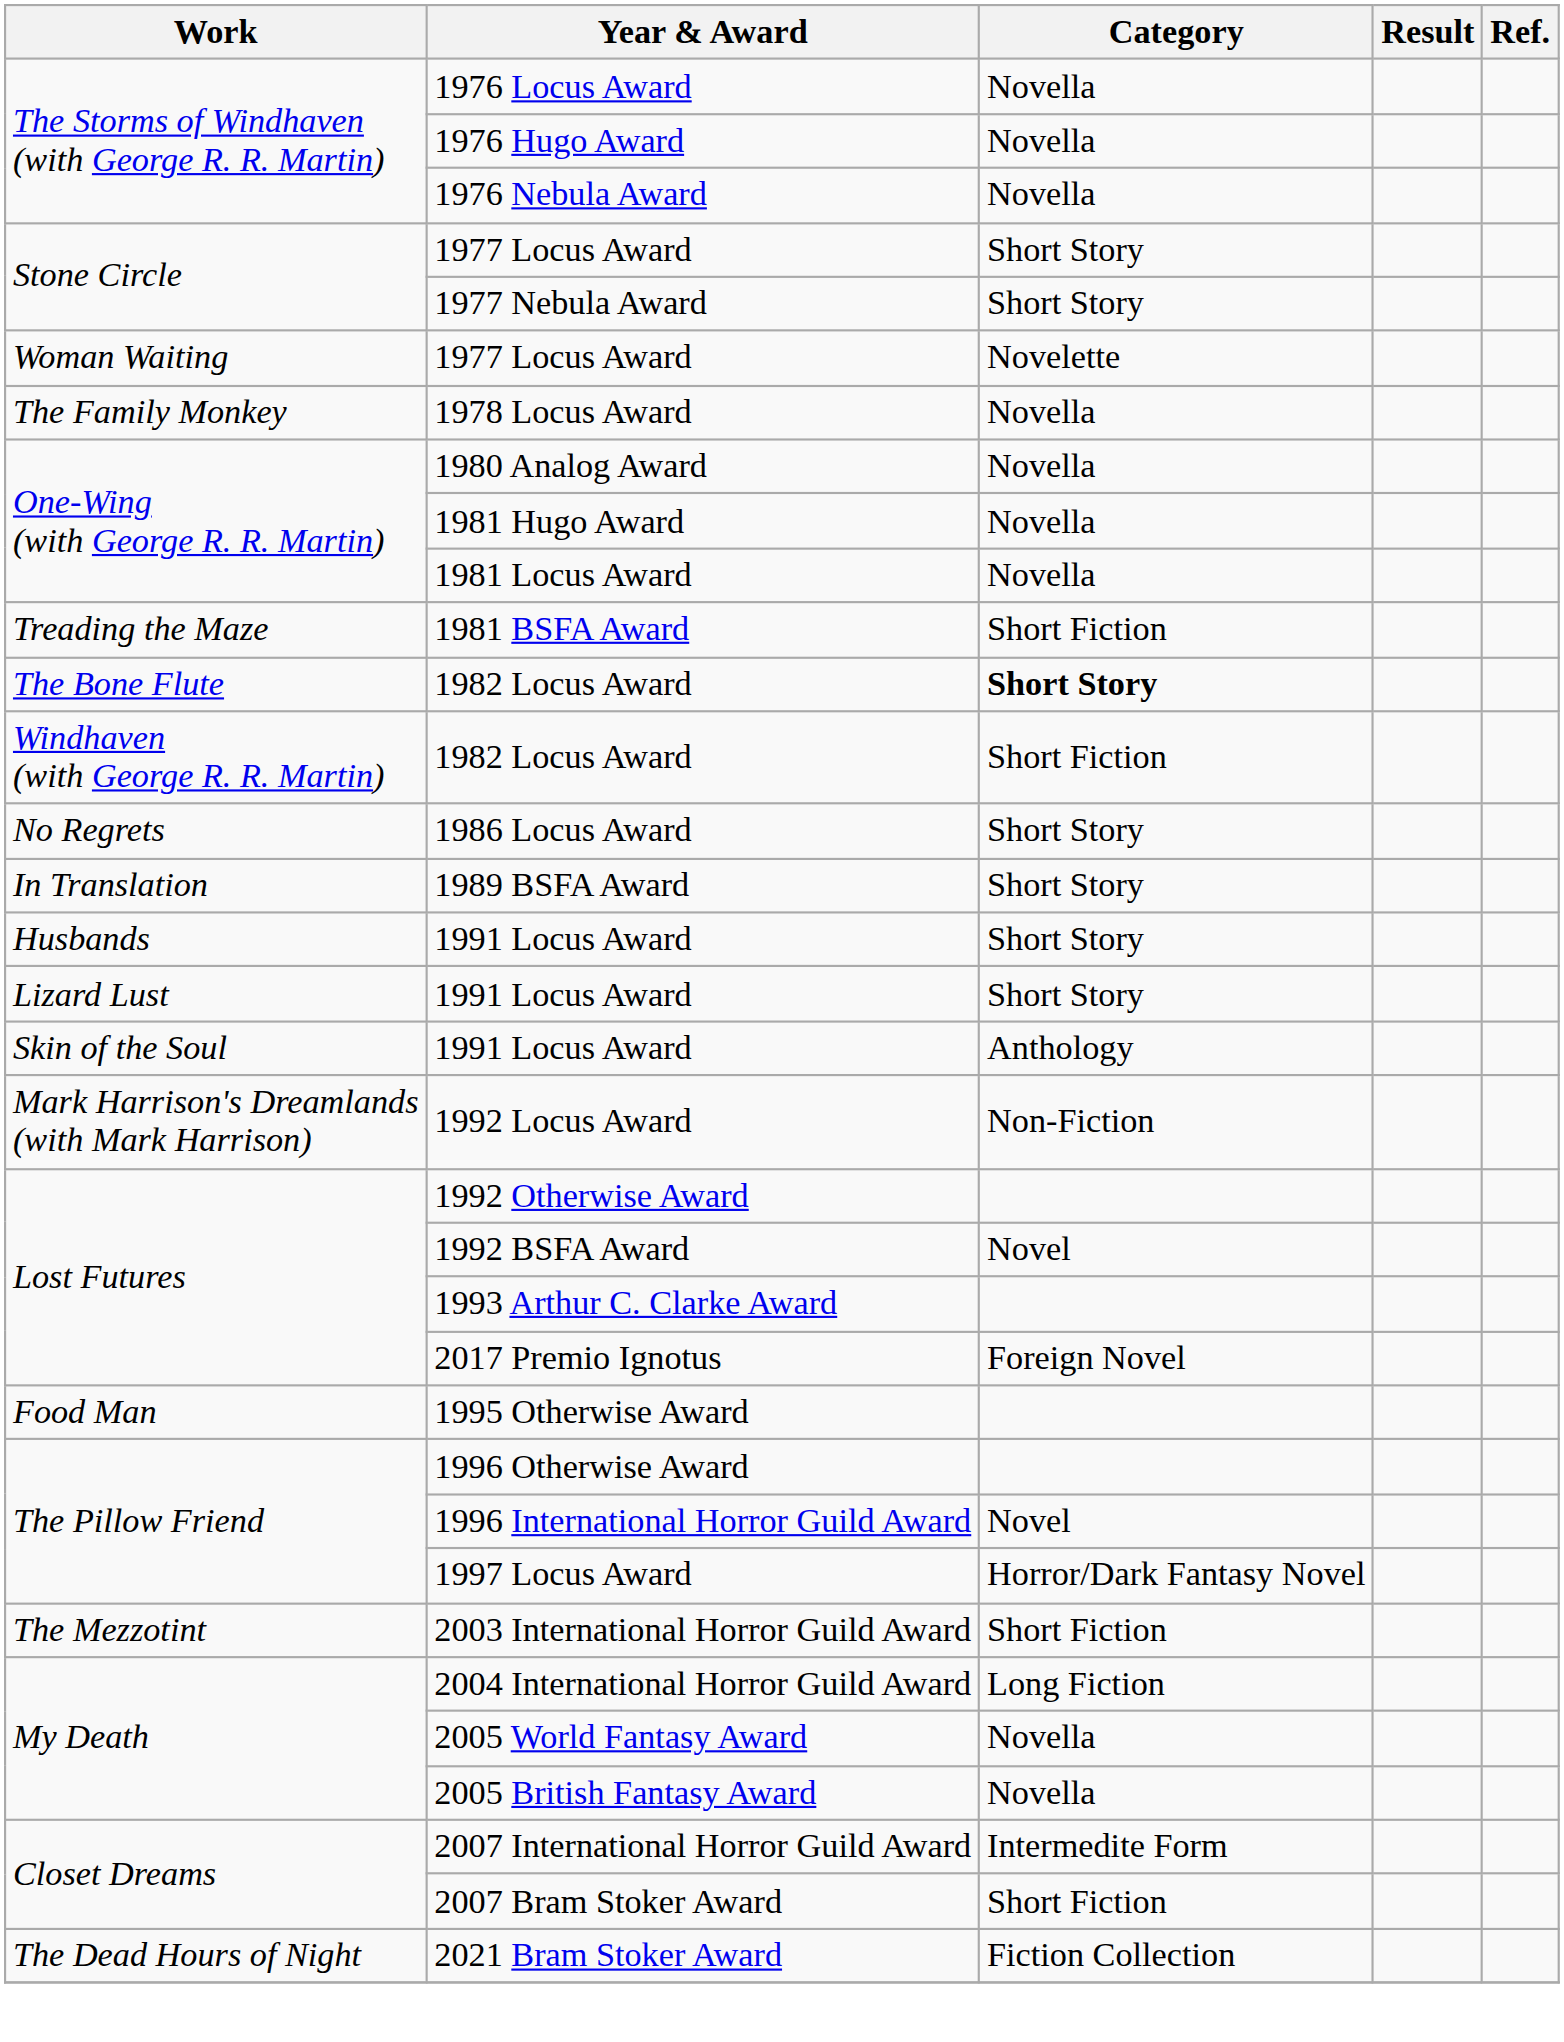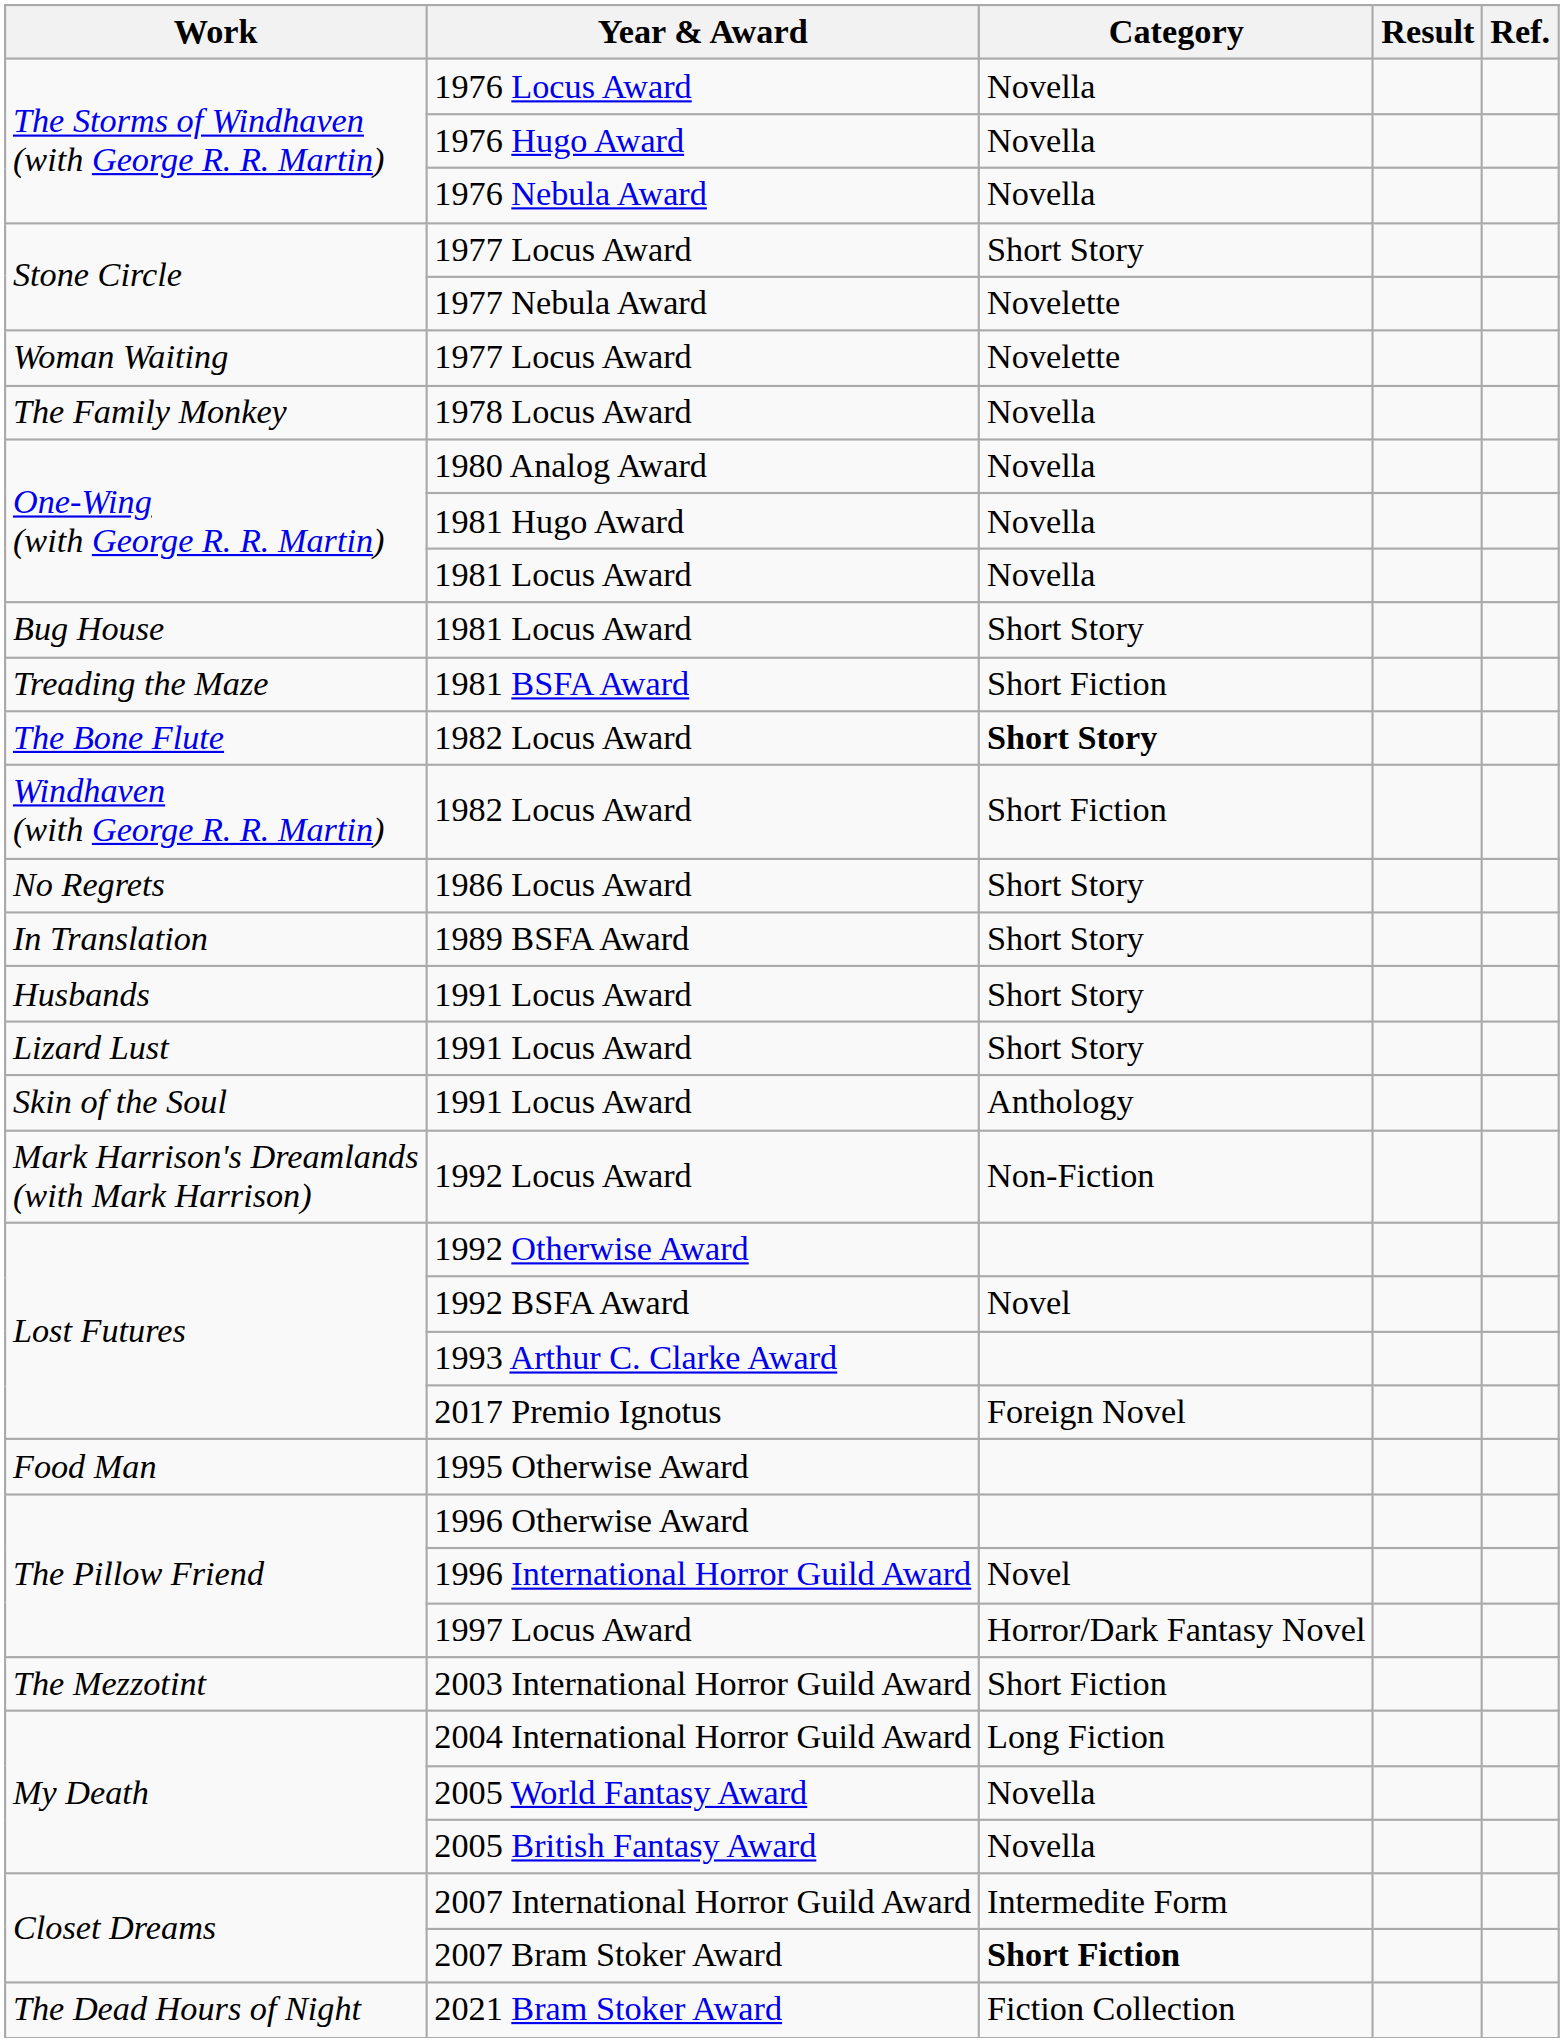1977 Nebula Award | Category: Short Story -> Novelette
+ row: Bug House | 1981 Locus Award | Short Story
2007 Bram Stoker Award | Category: normal -> bold
